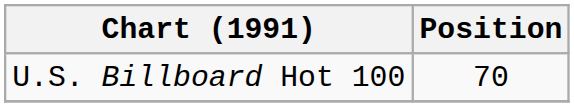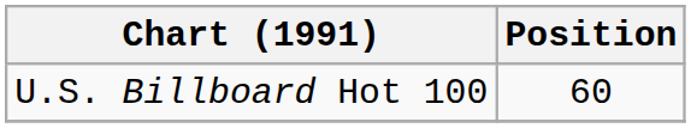U.S. Billboard Hot 100 | Position: 70 -> 60
